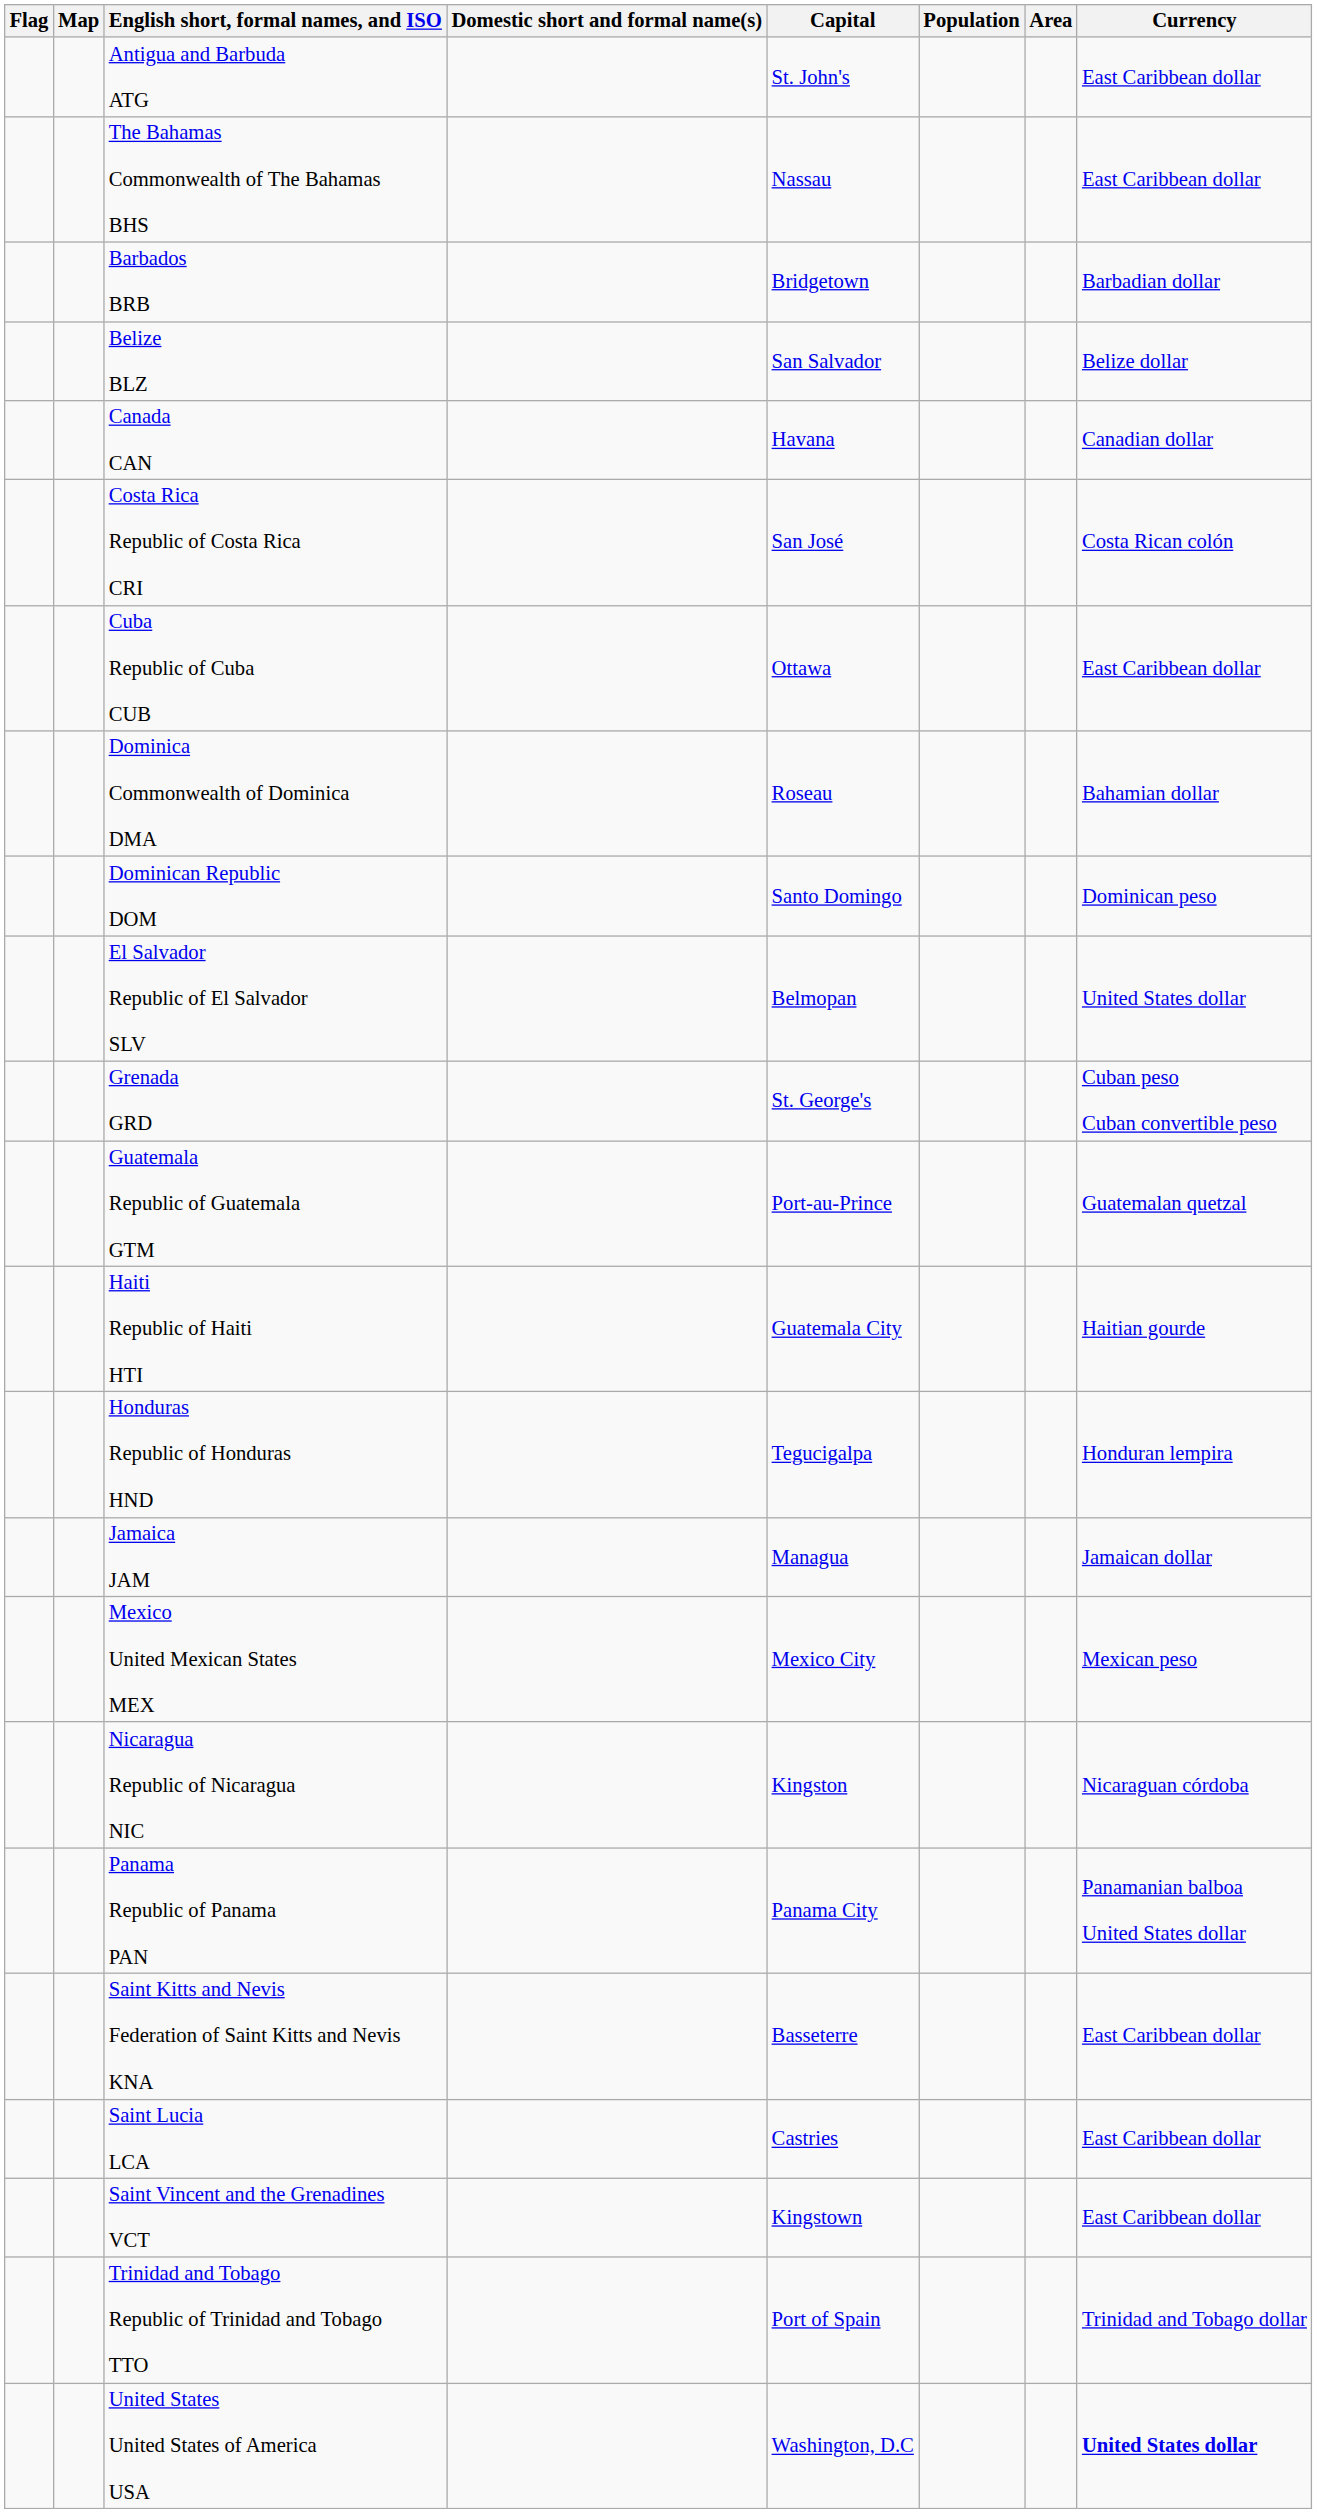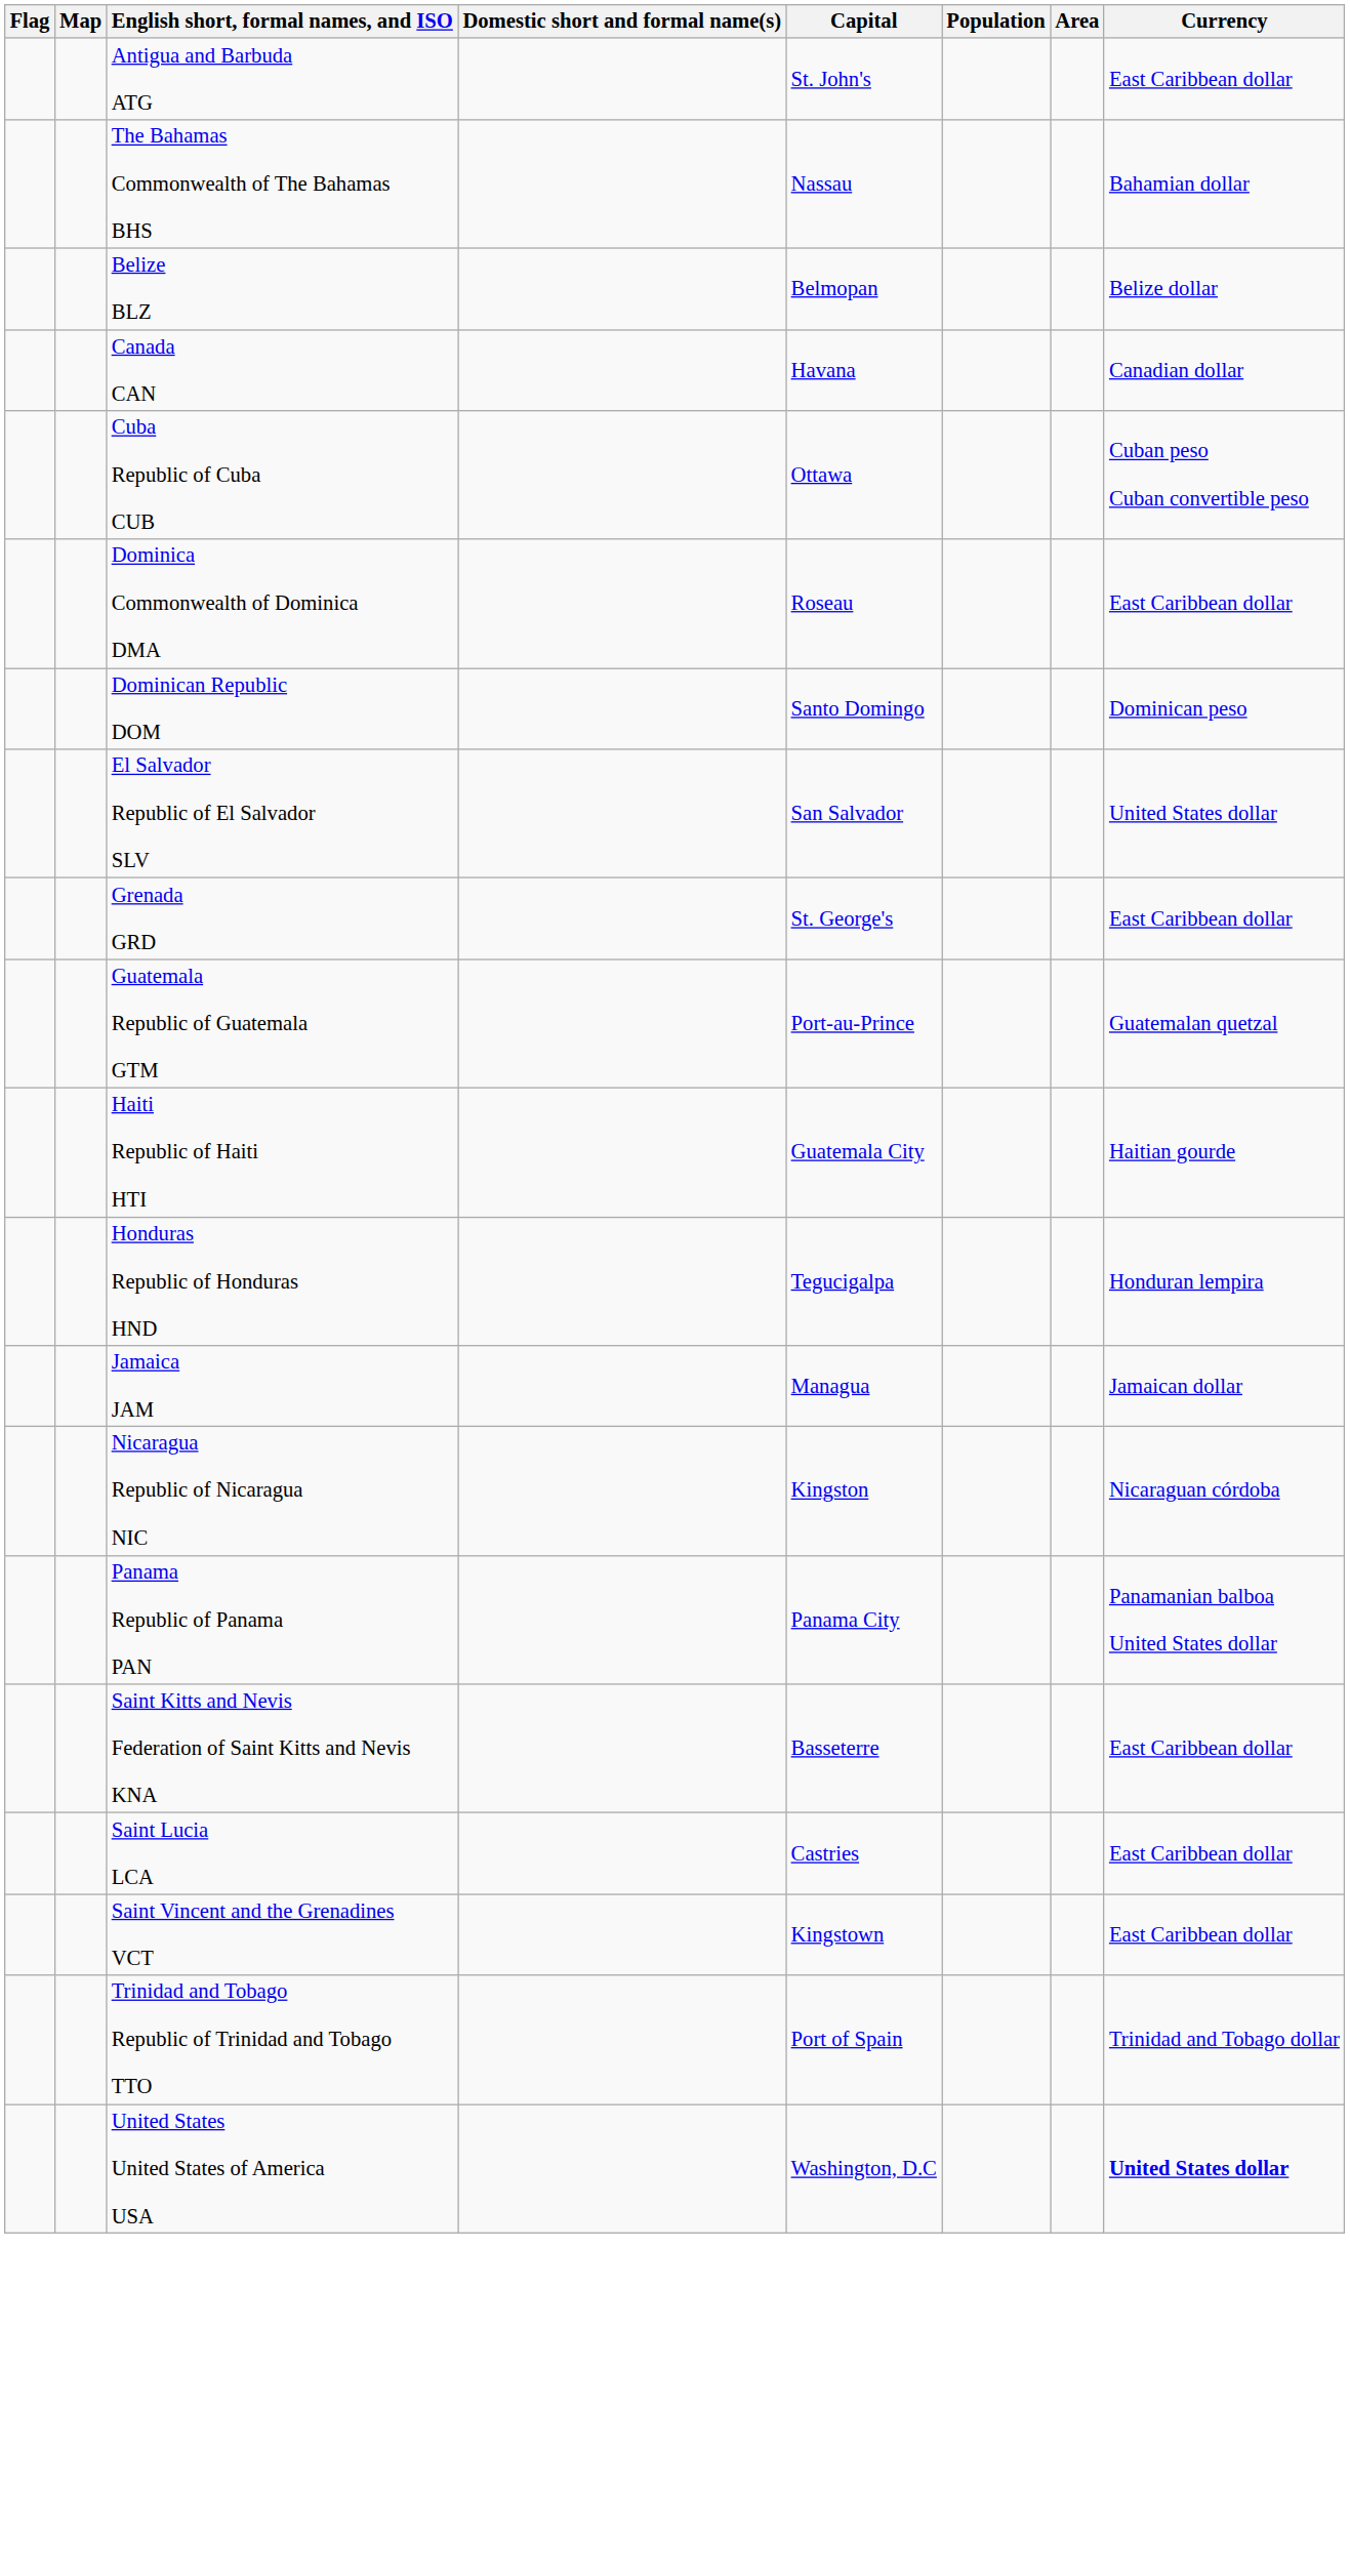The Bahamas Commonwealth of The Bahamas BHS | Currency: East Caribbean dollar -> Bahamian dollar
- row: Barbados BRB | Bridgetown | Barbadian dollar
Belize BLZ | Capital: San Salvador -> Belmopan
- row: Costa Rica Republic of Costa Rica CRI | San José | Costa Rican colón
Cuba Republic of Cuba CUB | Currency: East Caribbean dollar -> Cuban peso Cuban convertible peso
Dominica Commonwealth of Dominica DMA | Currency: Bahamian dollar -> East Caribbean dollar
El Salvador Republic of El Salvador SLV | Capital: Belmopan -> San Salvador
Grenada GRD | Currency: Cuban peso Cuban convertible peso -> East Caribbean dollar
- row: Mexico United Mexican States MEX | Mexico City | Mexican peso
